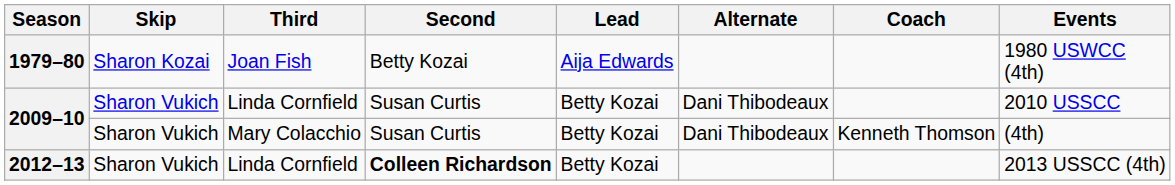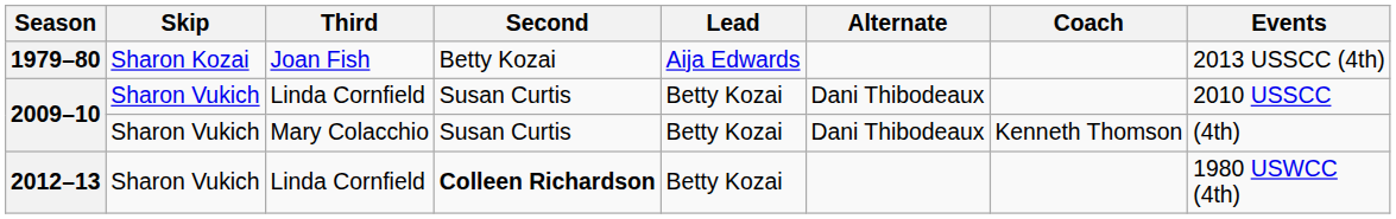1979–80 | Events: 1980 USWCC (4th) -> 2013 USSCC (4th)
2012–13 | Events: 2013 USSCC (4th) -> 1980 USWCC (4th)
